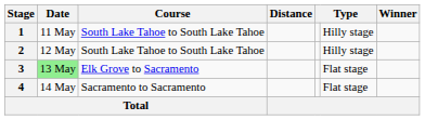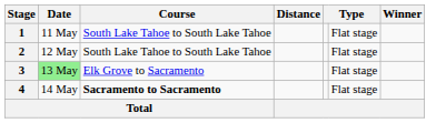1 | column 6: Hilly stage -> Flat stage
2 | column 6: Hilly stage -> Flat stage
4 | Course: normal -> bold
